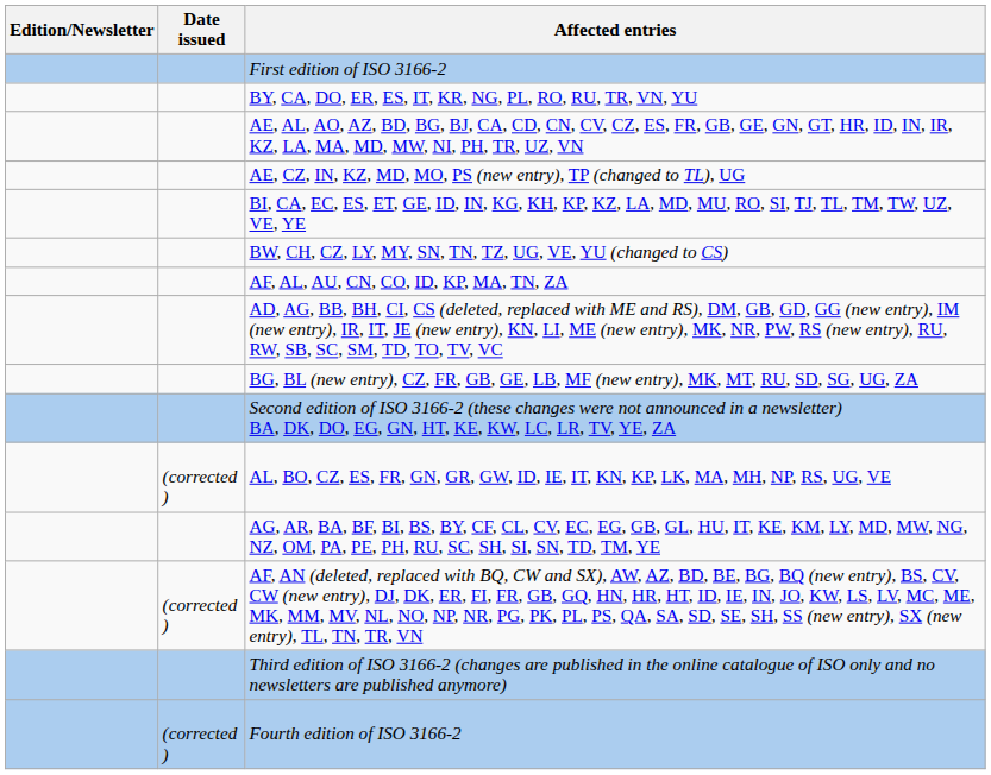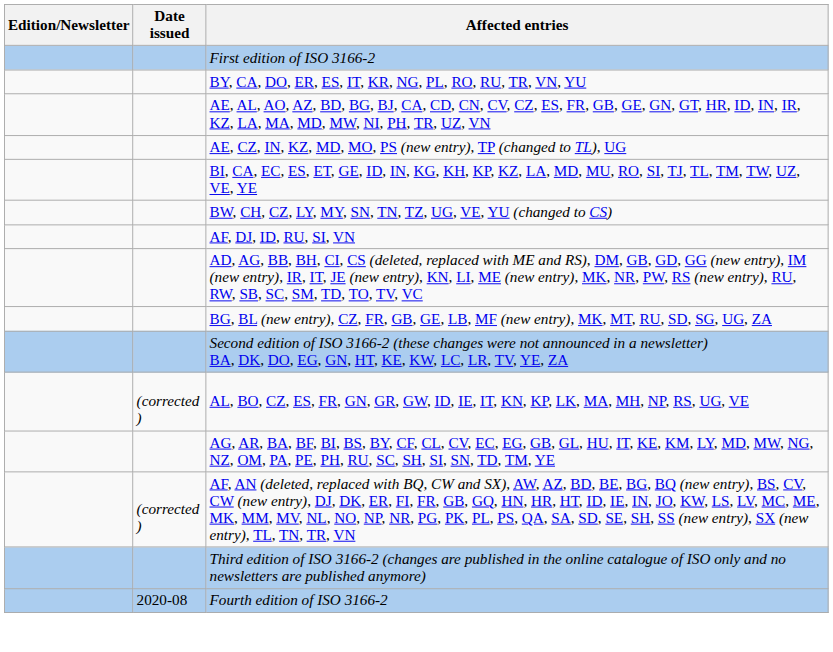- row: AF, AL, AU, CN, CO, ID, KP, MA, TN, ZA
+ row: AF, DJ, ID, RU, SI, VN
Fourth edition of ISO 3166-2 | Date issued: (corrected ) -> 2020-08
